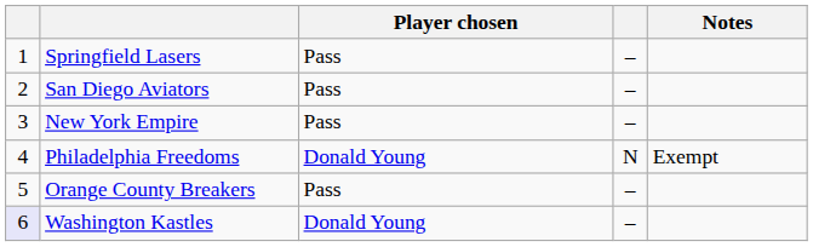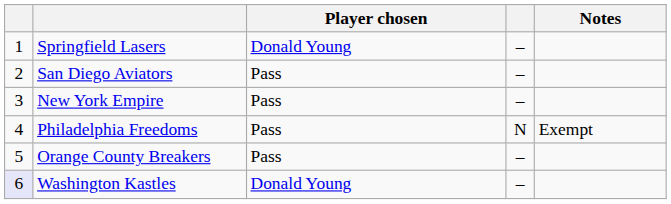Springfield Lasers | Player chosen: Pass -> Donald Young
Philadelphia Freedoms | Player chosen: Donald Young -> Pass
